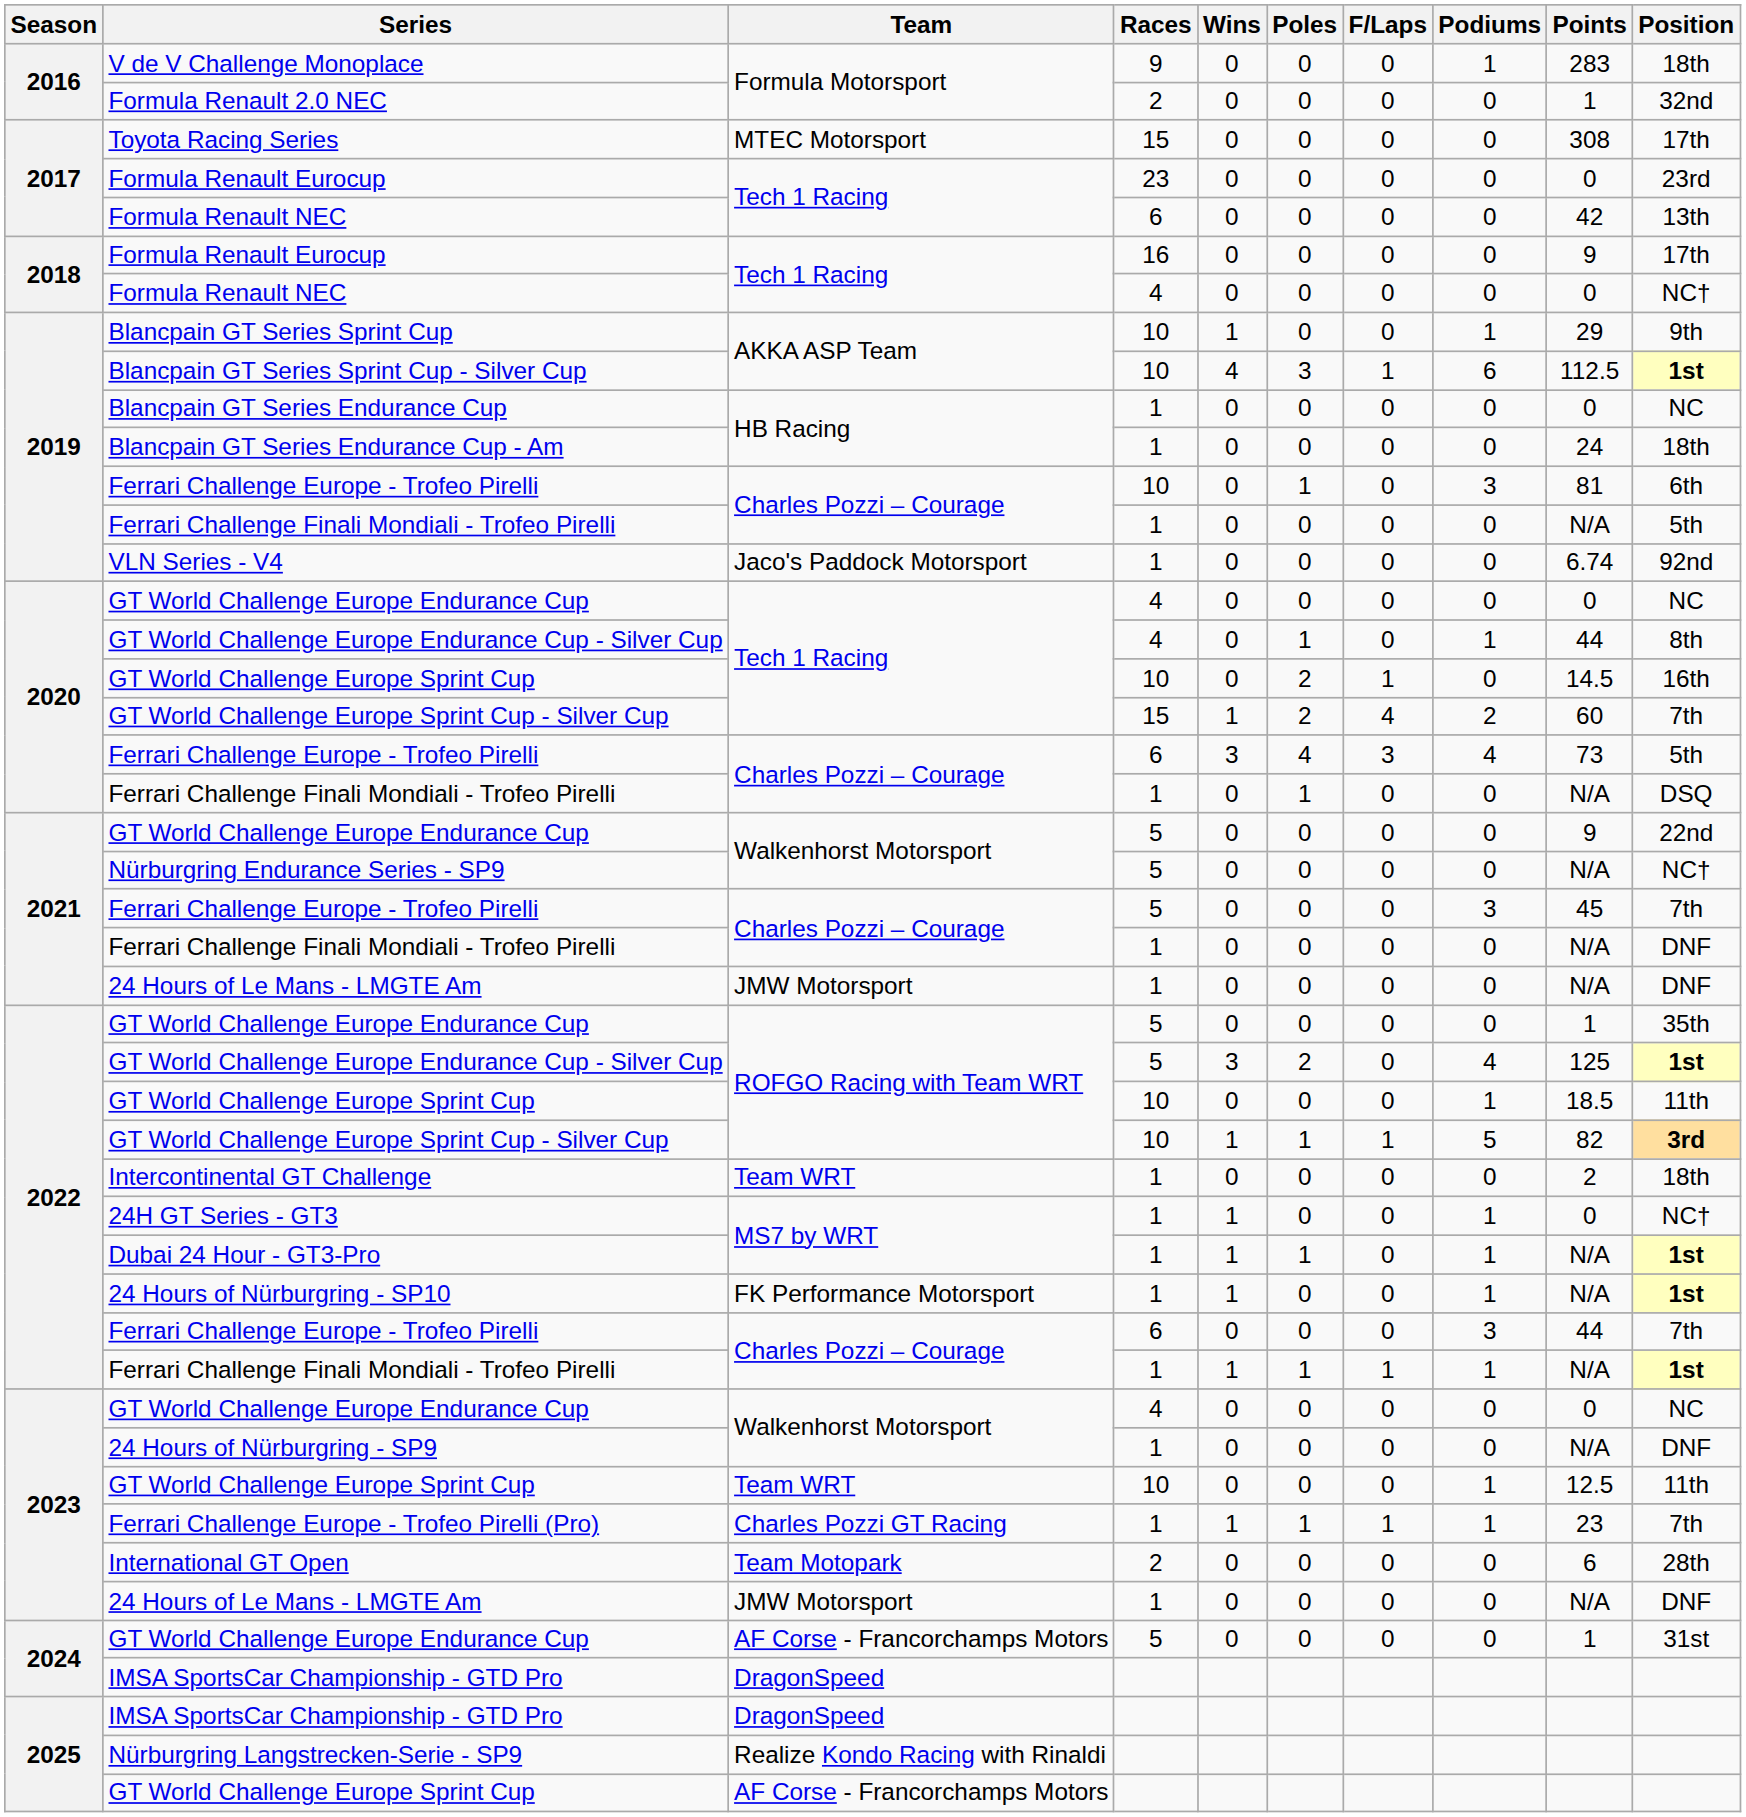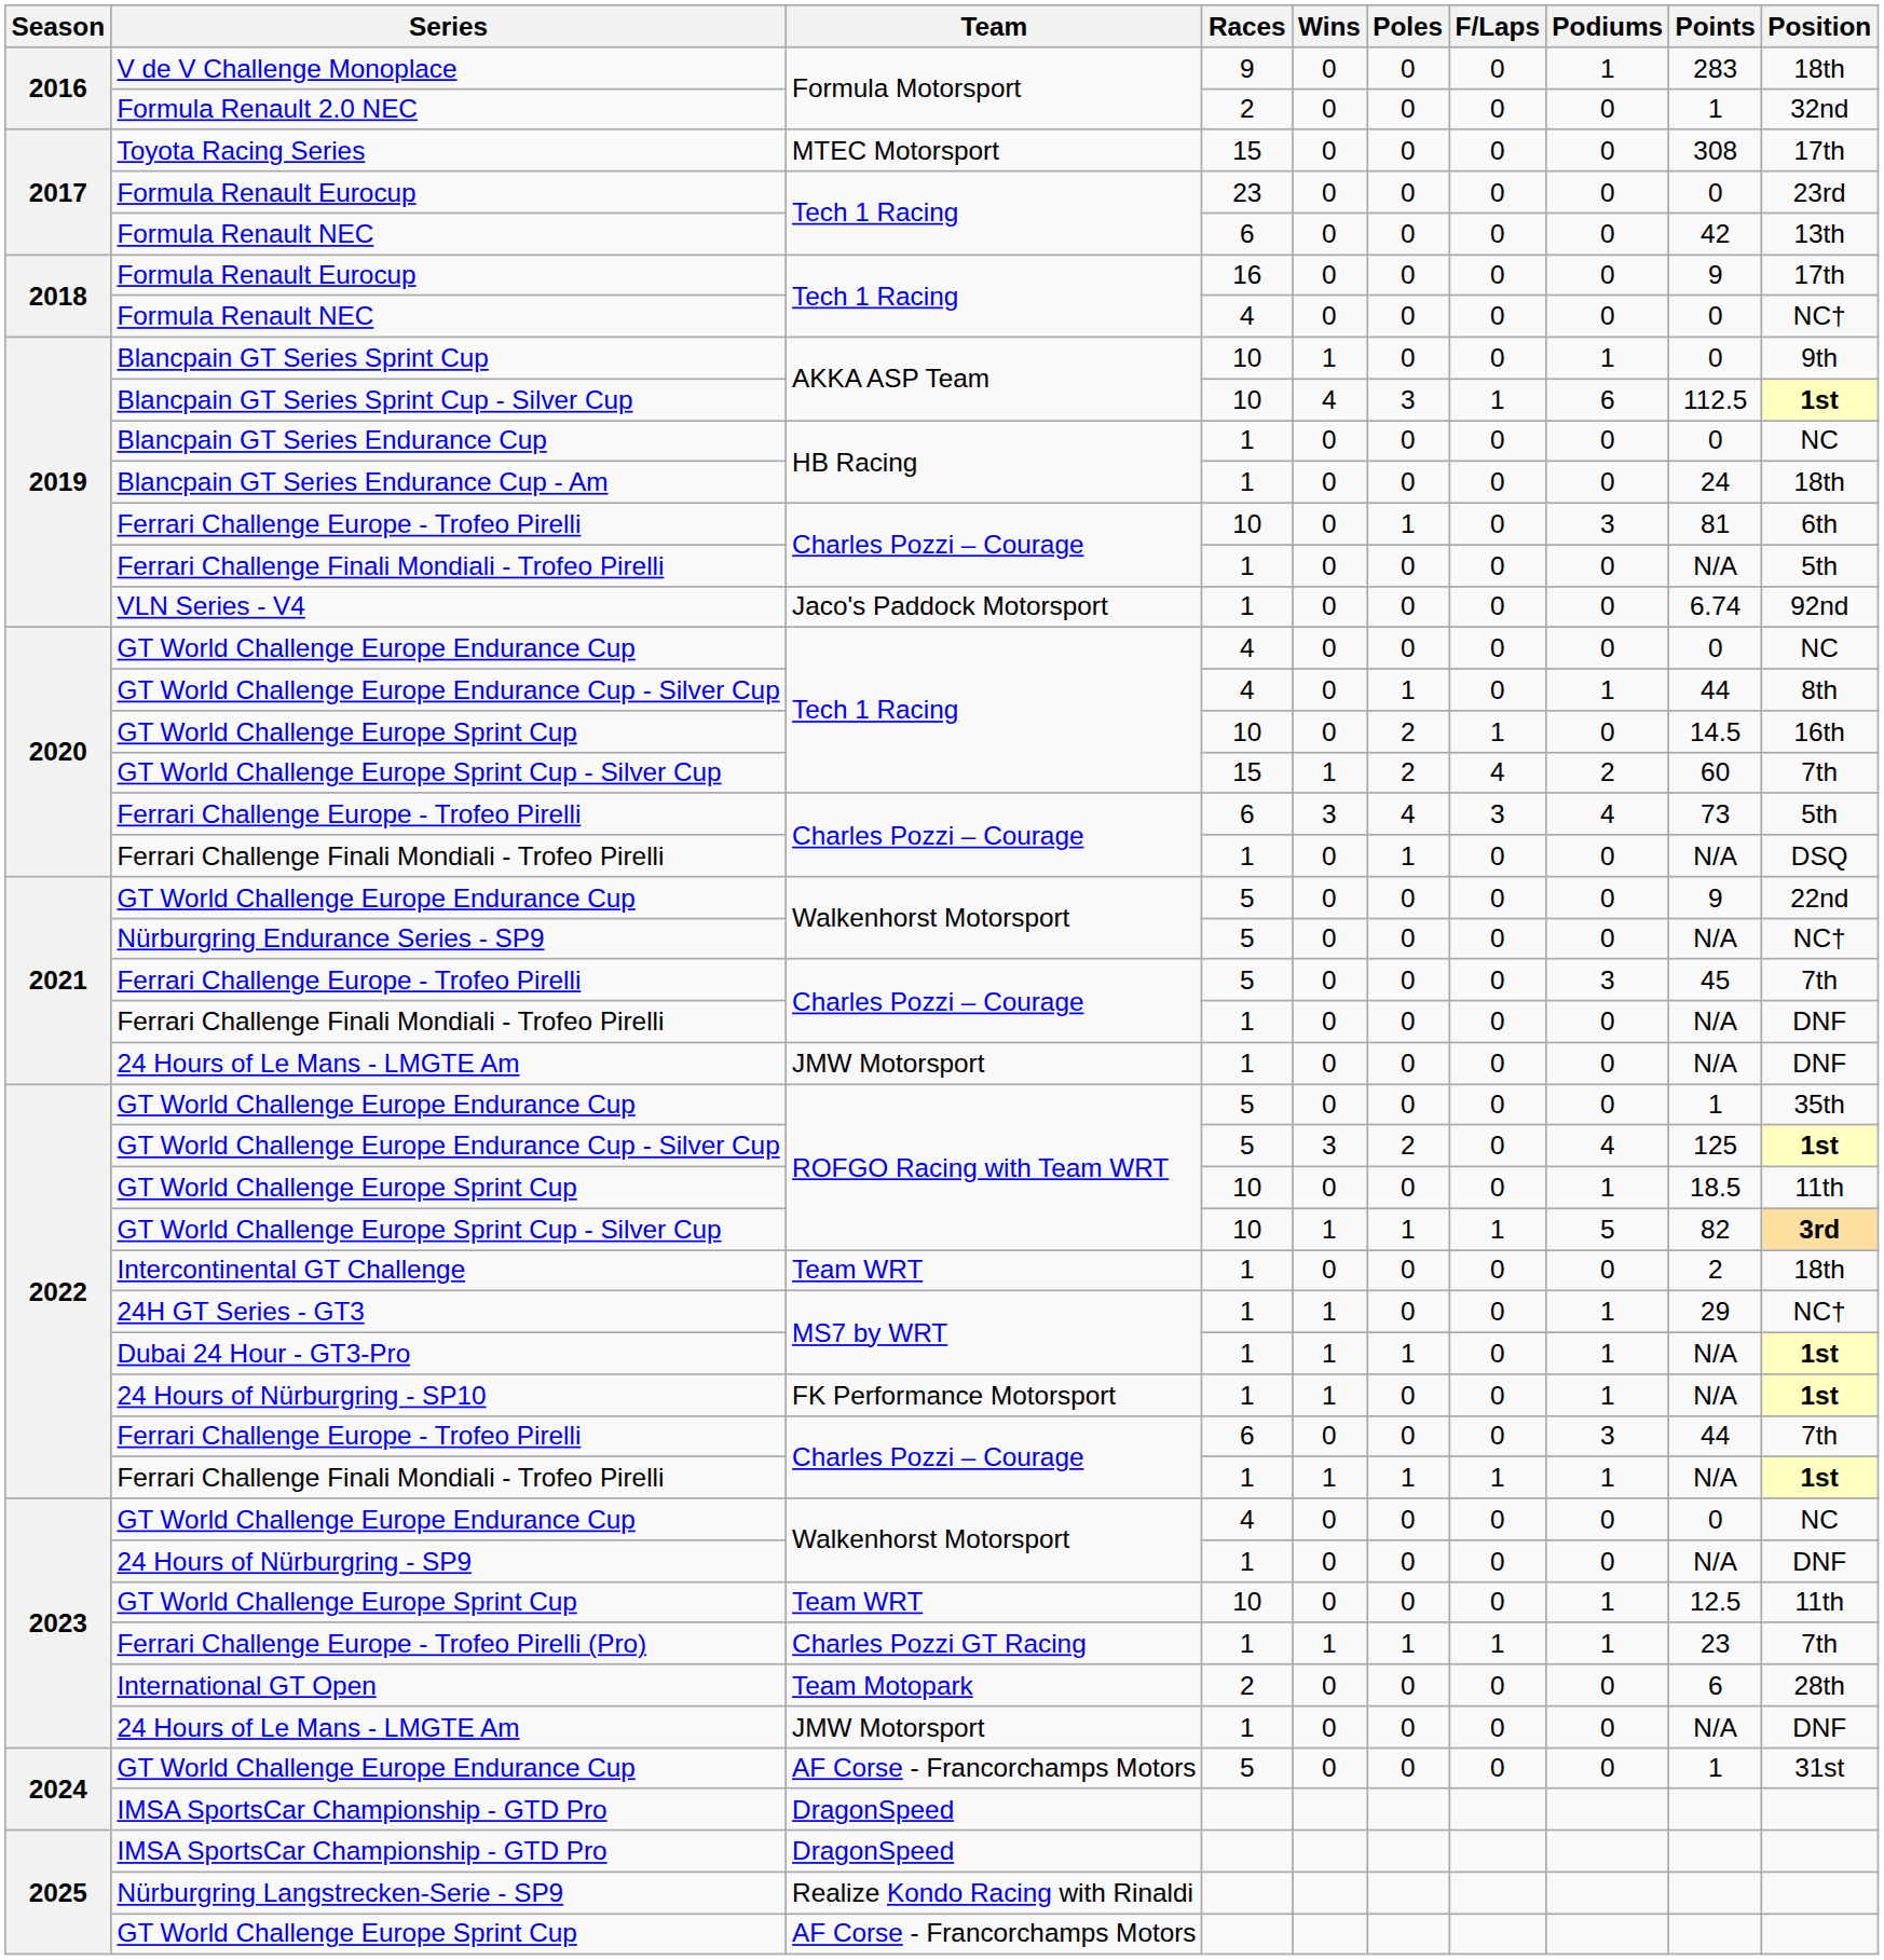Blancpain GT Series Sprint Cup | Points: 29 -> 0
24H GT Series - GT3 | Points: 0 -> 29
